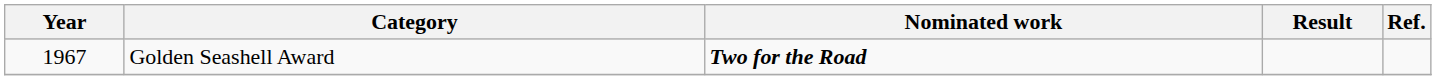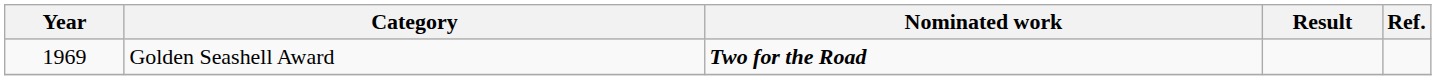Golden Seashell Award | Year: 1967 -> 1969
